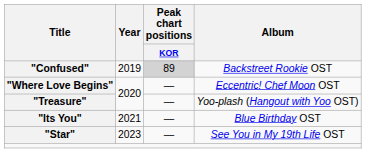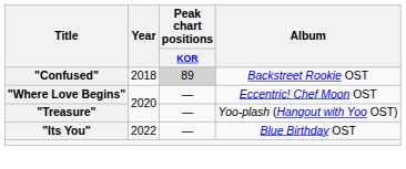"Confused" | Year: 2019 -> 2018
"Its You" | Year: 2021 -> 2022
- row: "Star" | 2023 | — | See You in My 19th Life OST
